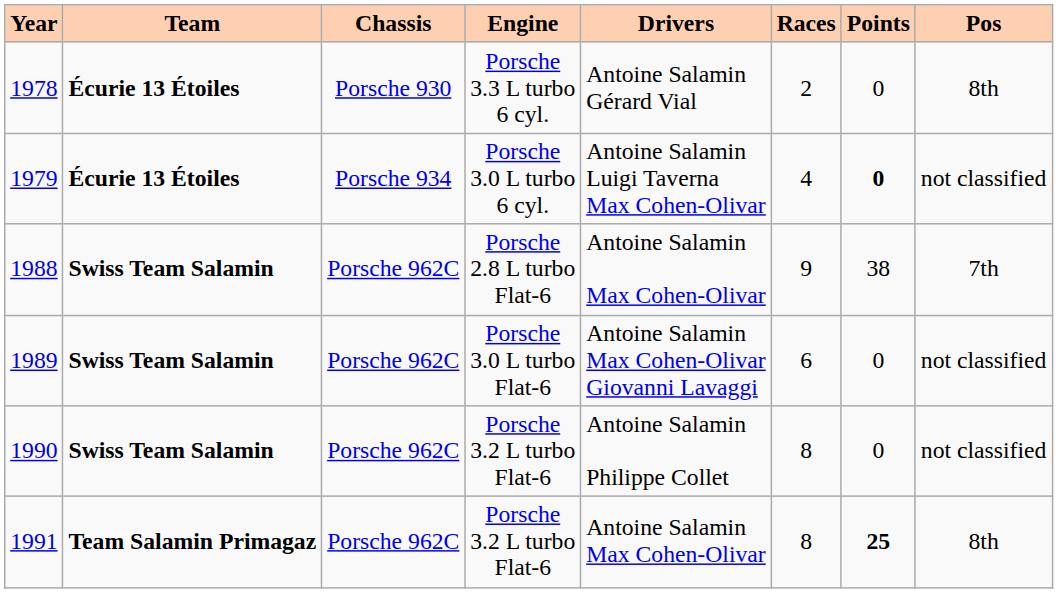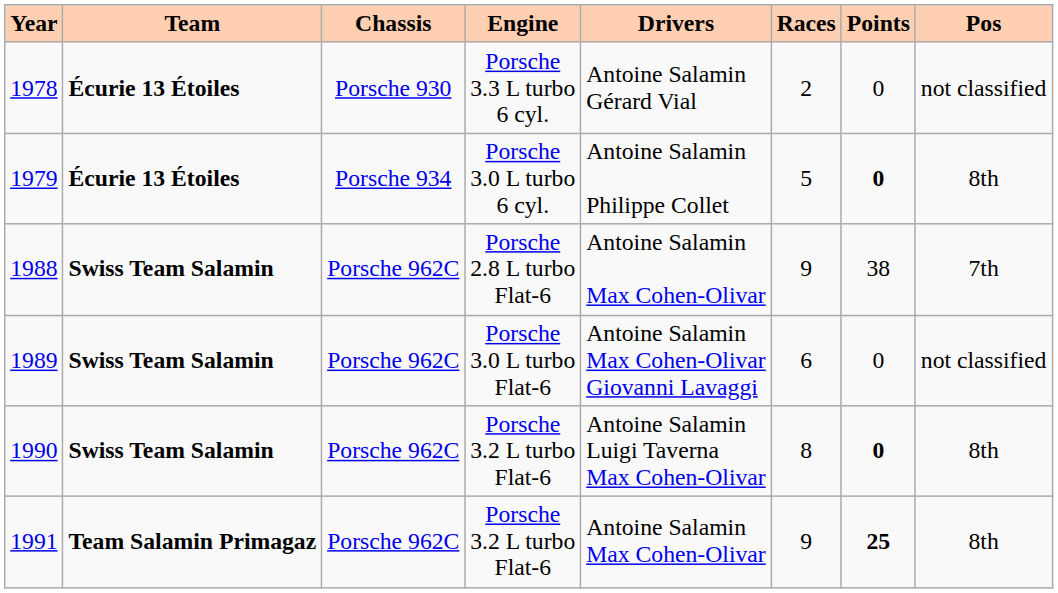1978 | Pos: 8th -> not classified
1979 | Drivers: Antoine Salamin Luigi Taverna Max Cohen-Olivar -> Antoine Salamin Philippe Collet
1979 | Races: 4 -> 5
1979 | Pos: not classified -> 8th
1990 | Drivers: Antoine Salamin Philippe Collet -> Antoine Salamin Luigi Taverna Max Cohen-Olivar
1990 | Points: normal -> bold
1990 | Pos: not classified -> 8th
1991 | Races: 8 -> 9
